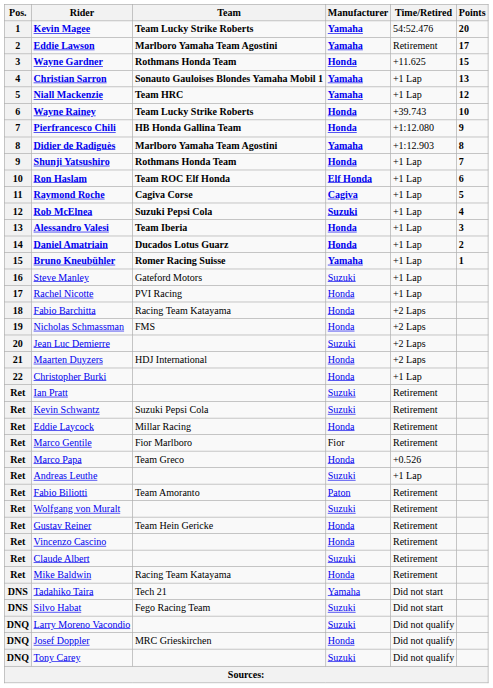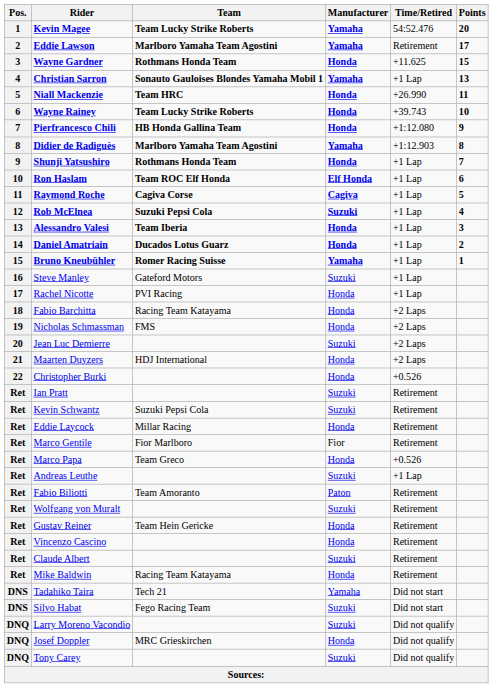Niall Mackenzie | Manufacturer: Yamaha -> Honda
Niall Mackenzie | Time/Retired: +1 Lap -> +26.990
Niall Mackenzie | Points: 12 -> 11
Christopher Burki | Time/Retired: +1 Lap -> +0.526
